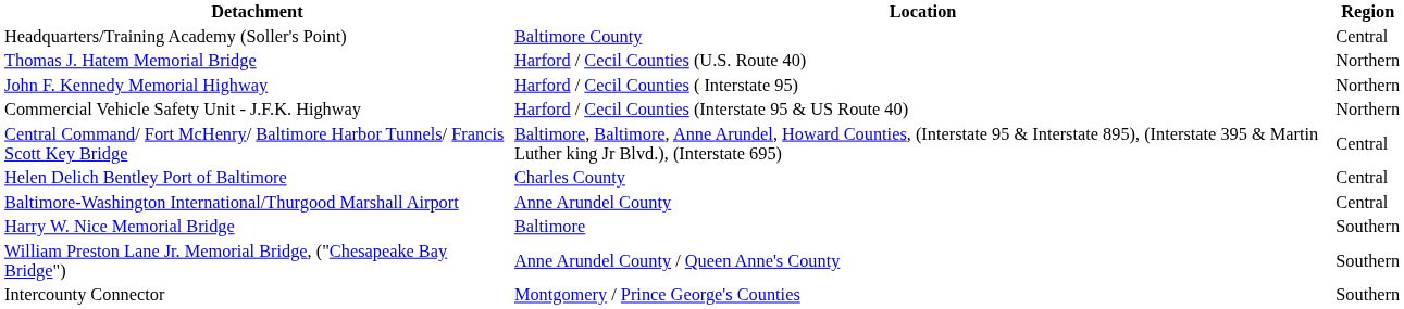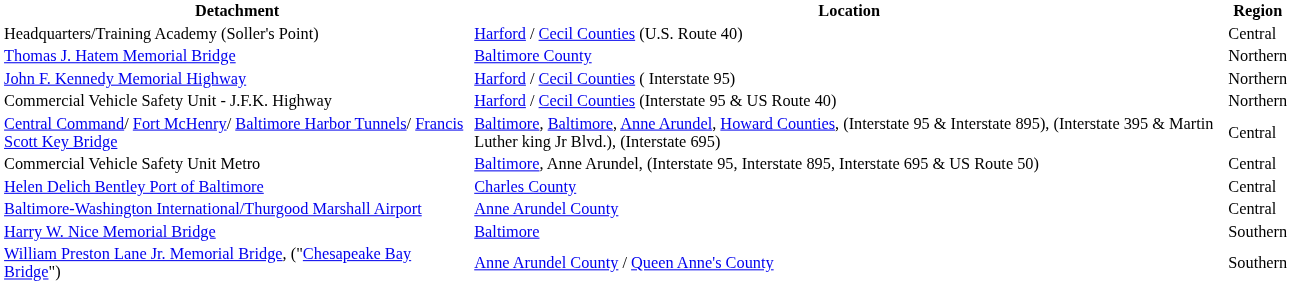Headquarters/Training Academy (Soller's Point) | Location: Baltimore County -> Harford / Cecil Counties (U.S. Route 40)
Thomas J. Hatem Memorial Bridge | Location: Harford / Cecil Counties (U.S. Route 40) -> Baltimore County
+ row: Commercial Vehicle Safety Unit Metro | Baltimore, Anne Arundel, (Interstate 95, Interstate 895, Interstate 695 & US Route 50) | Central
- row: Intercounty Connector | Montgomery / Prince George's Counties | Southern
